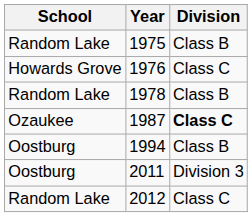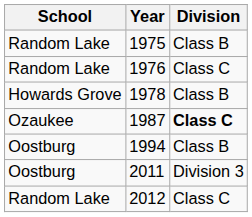1976 | School: Howards Grove -> Random Lake
1978 | School: Random Lake -> Howards Grove
